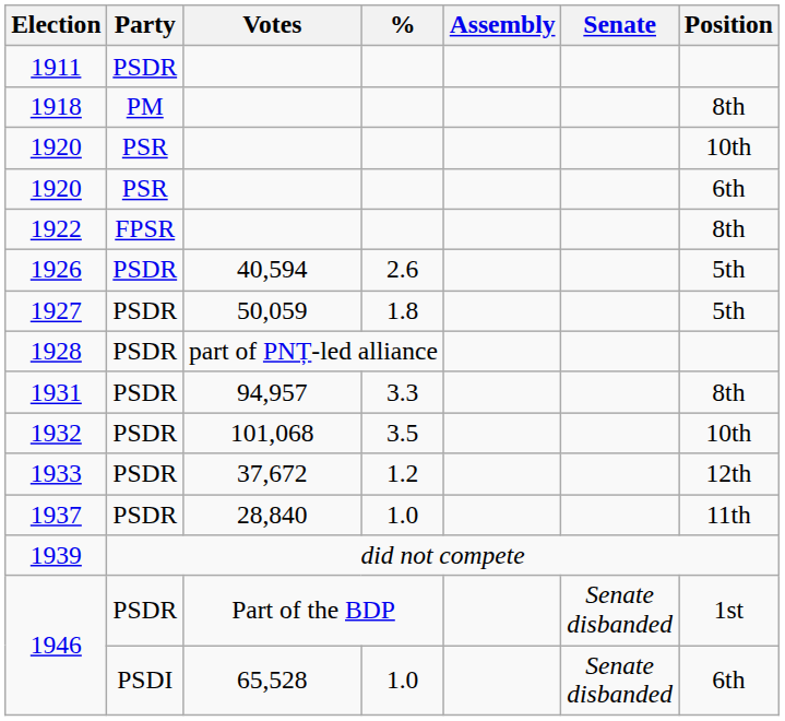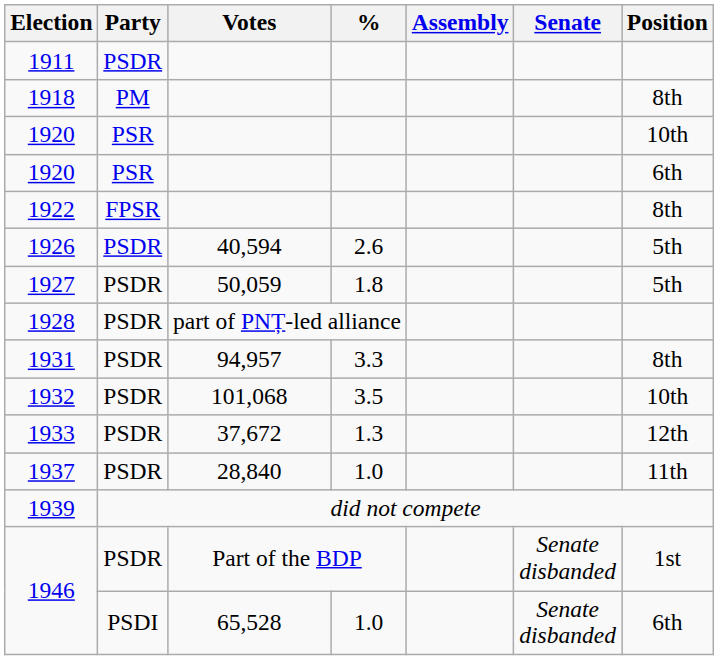1933 | %: 1.2 -> 1.3
